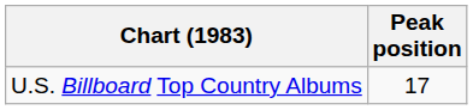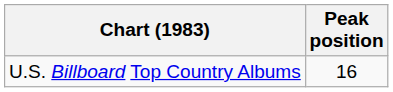U.S. Billboard Top Country Albums | Peak position: 17 -> 16
